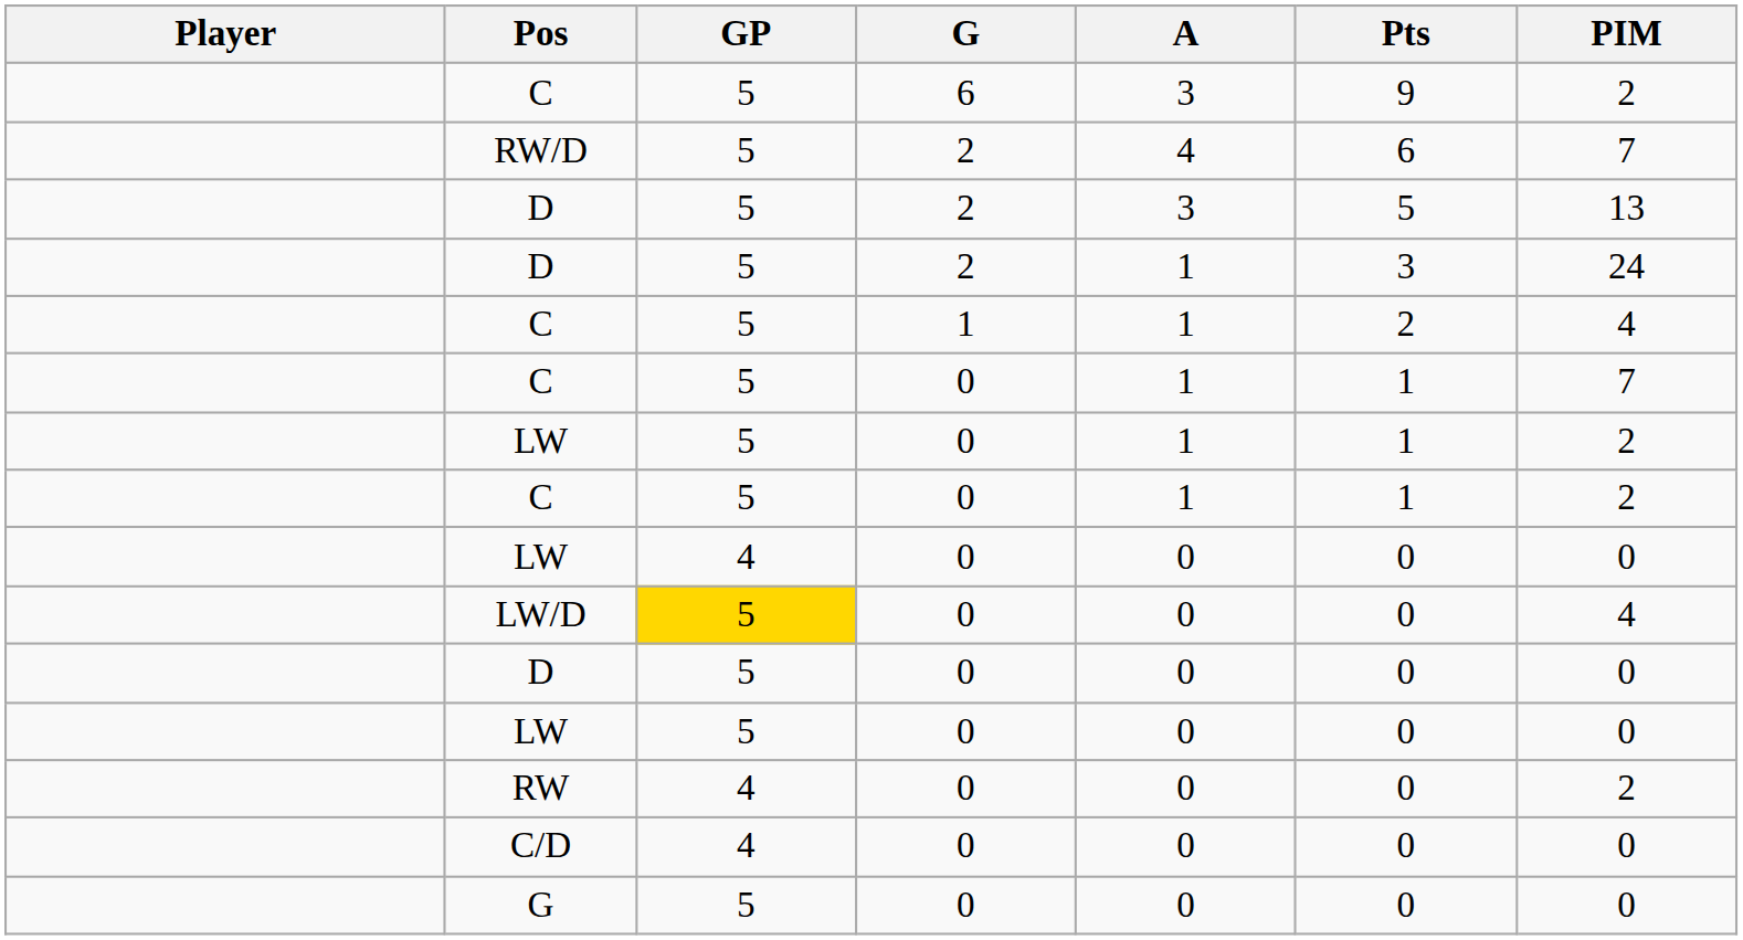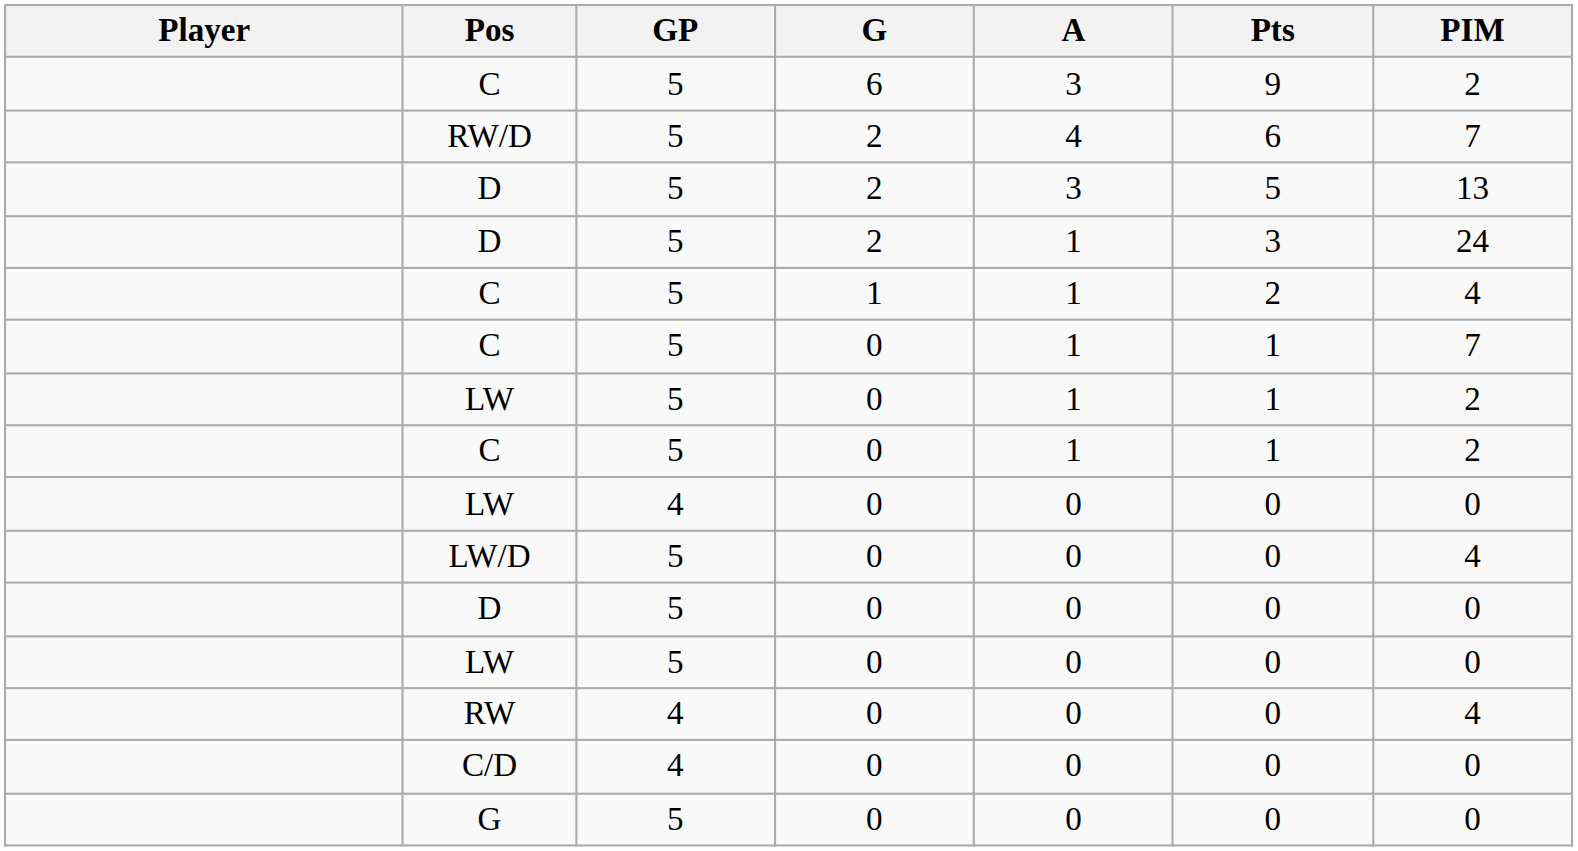LW/D | GP: gold background -> no background
RW | PIM: 2 -> 4
